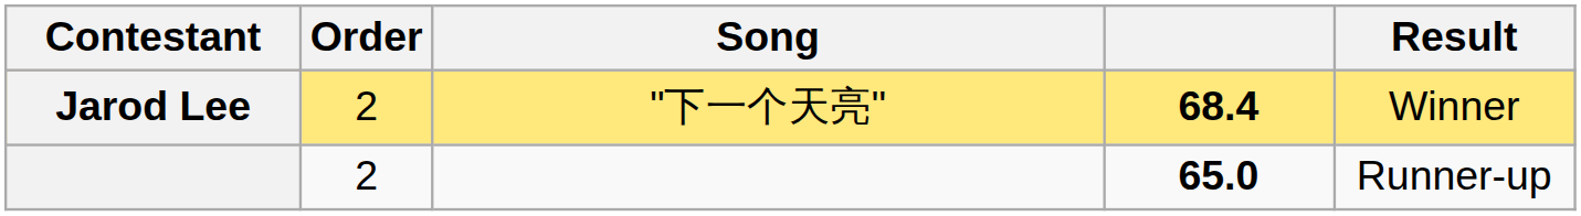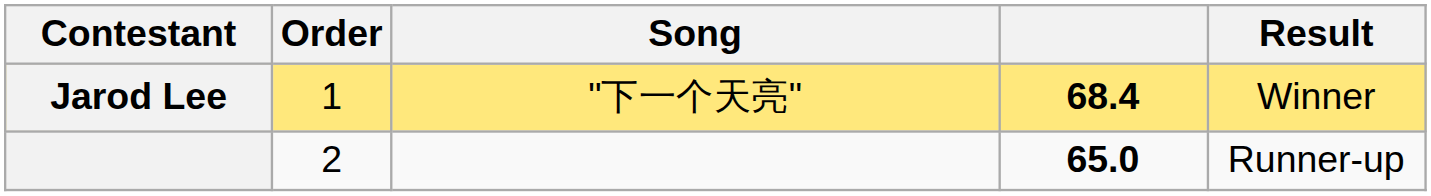Jarod Lee | Order: 2 -> 1
